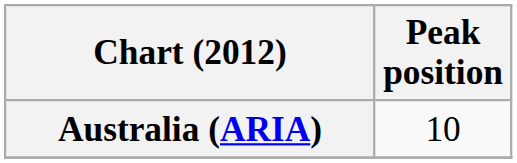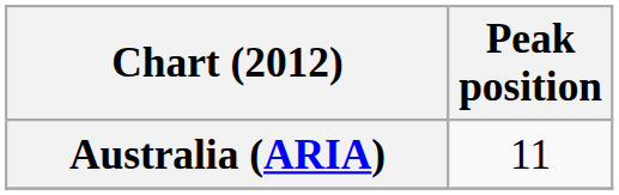Australia (ARIA) | Peak position: 10 -> 11
